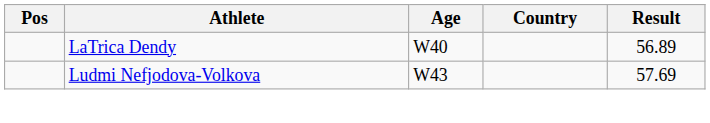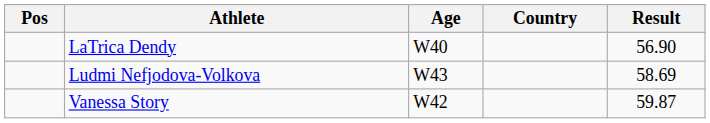LaTrica Dendy | Result: 56.89 -> 56.90
Ludmi Nefjodova-Volkova | Result: 57.69 -> 58.69
+ row: Vanessa Story | W42 | 59.87
